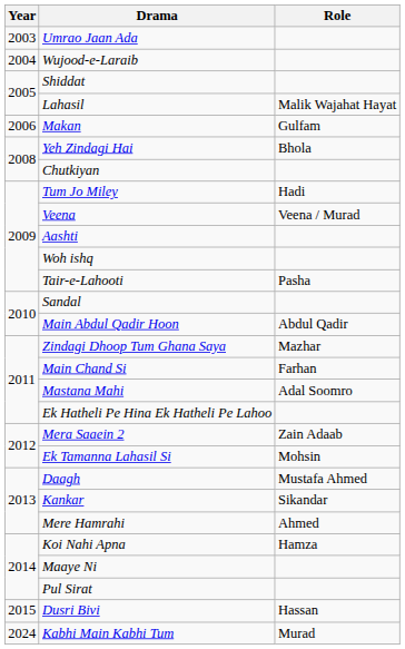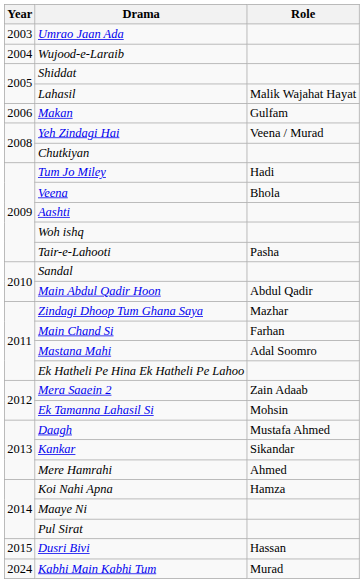Yeh Zindagi Hai | Role: Bhola -> Veena / Murad
Veena | Role: Veena / Murad -> Bhola
